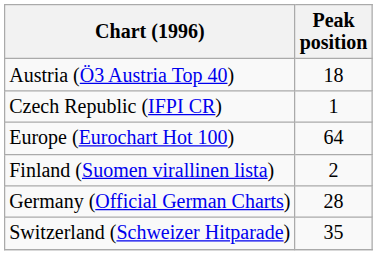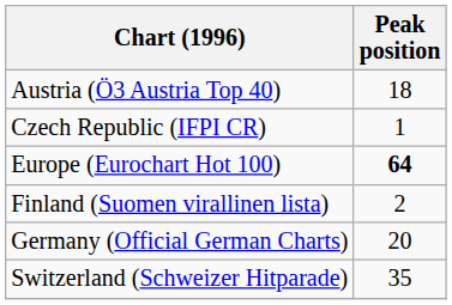Europe (Eurochart Hot 100) | Peak position: normal -> bold
Germany (Official German Charts) | Peak position: 28 -> 20
